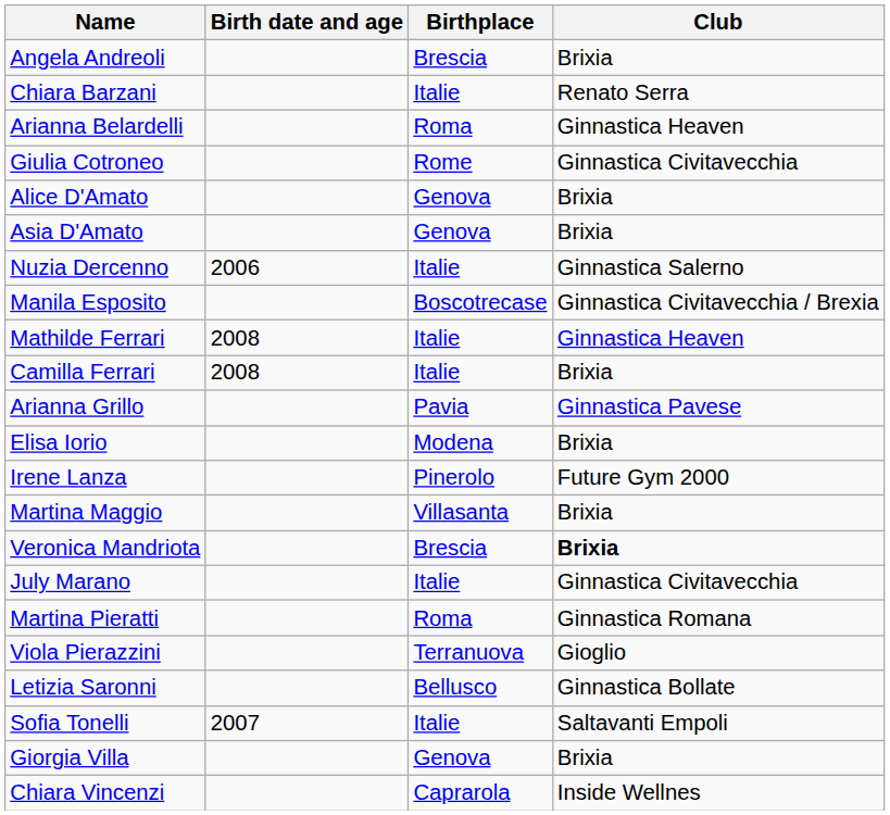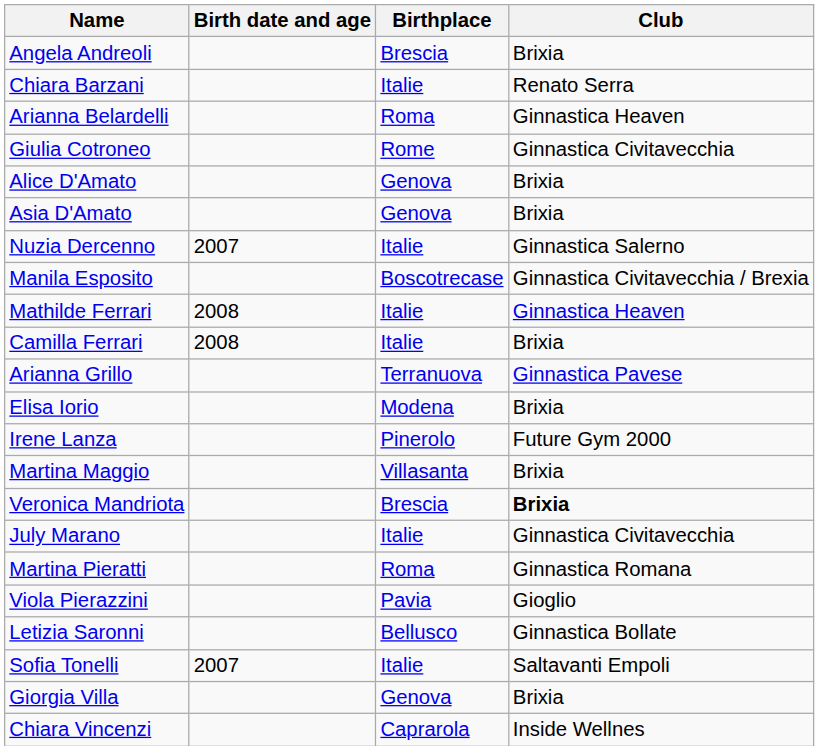Nuzia Dercenno | Birth date and age: 2006 -> 2007
Arianna Grillo | Birthplace: Pavia -> Terranuova
Viola Pierazzini | Birthplace: Terranuova -> Pavia
